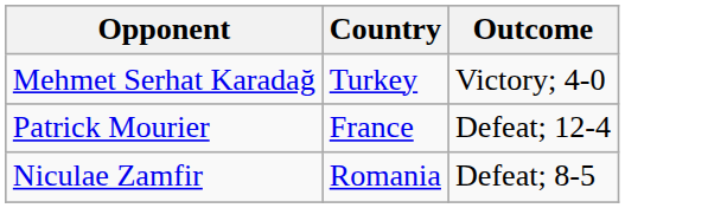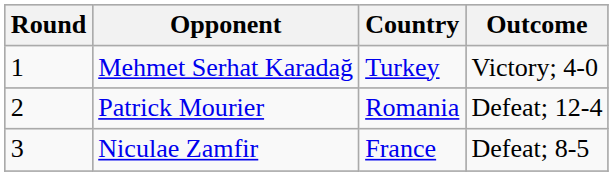+ column: Round | 1 | 2 | 3
Patrick Mourier | Country: France -> Romania
Niculae Zamfir | Country: Romania -> France
